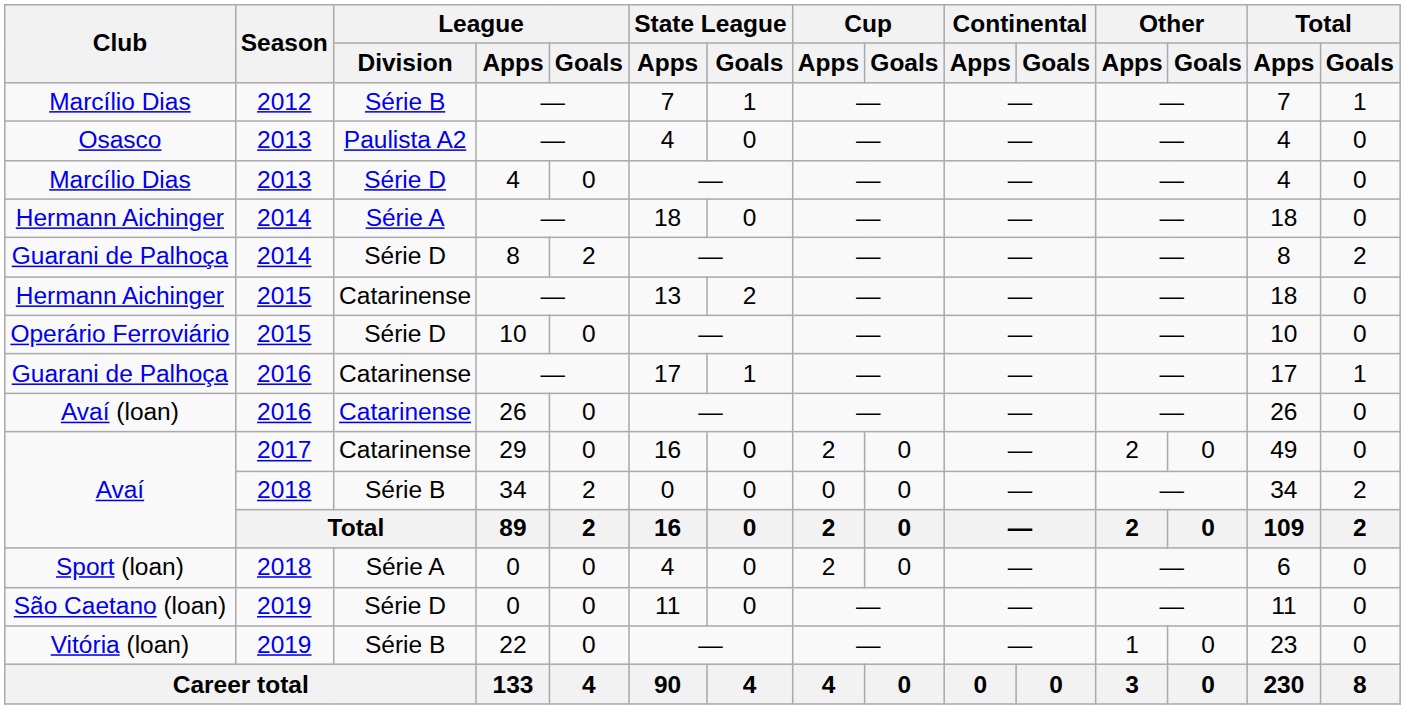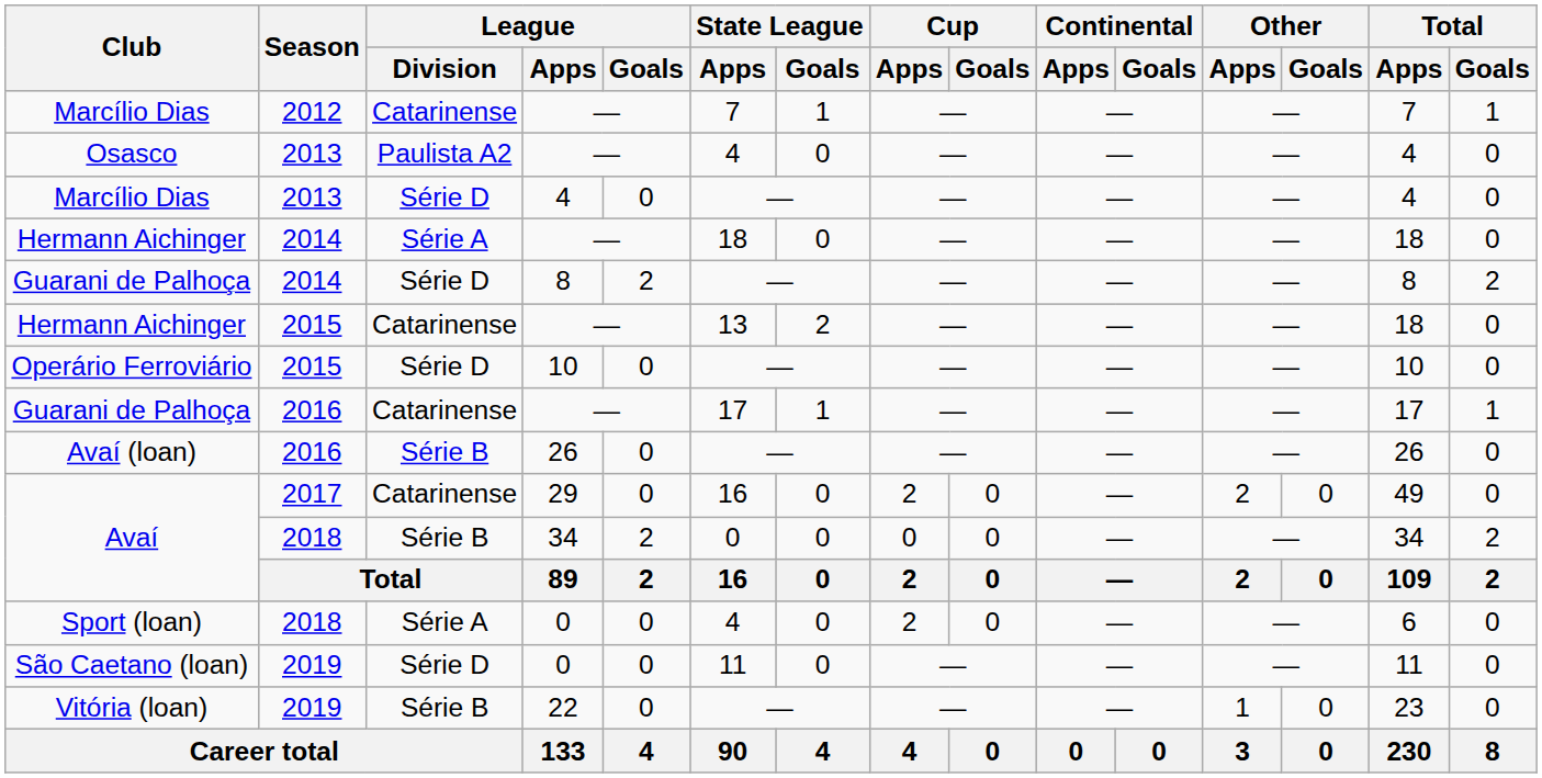Marcílio Dias / 2012 | League / Division: Série B -> Catarinense
Avaí (loan) | League / Division: Catarinense -> Série B
